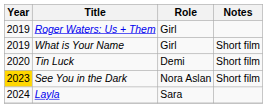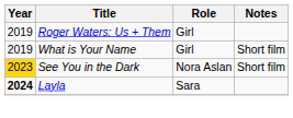- row: 2020 | Tin Luck | Demi | Short film
Layla | Year: normal -> bold
